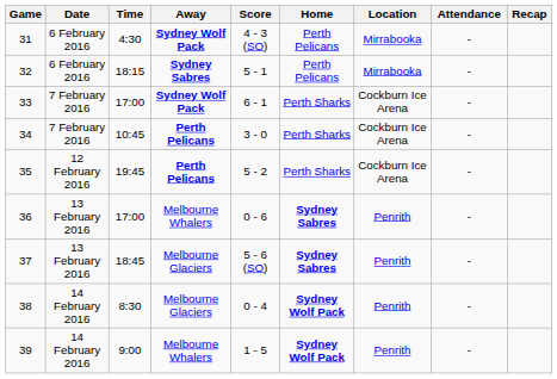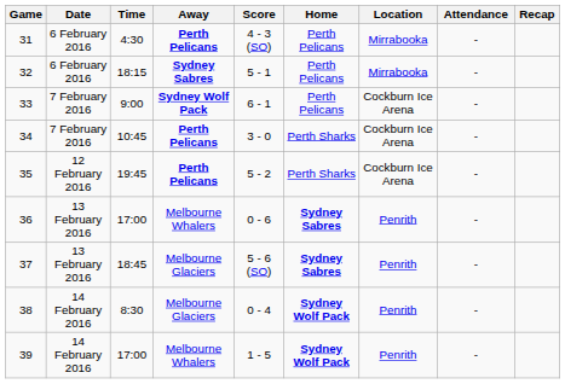31 | Away: Sydney Wolf Pack -> Perth Pelicans
33 | Time: 17:00 -> 9:00
33 | Home: Perth Sharks -> Perth Pelicans
39 | Time: 9:00 -> 17:00
